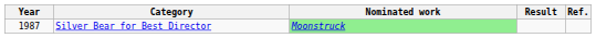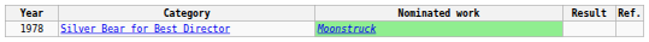Silver Bear for Best Director | Year: 1987 -> 1978
